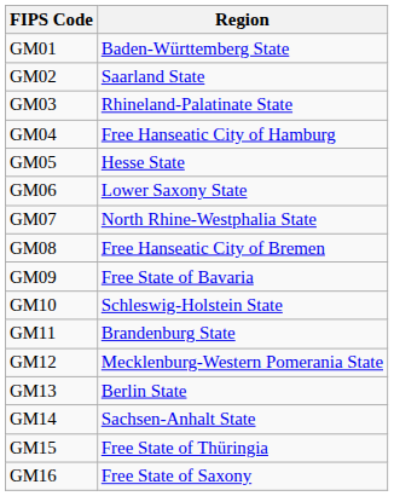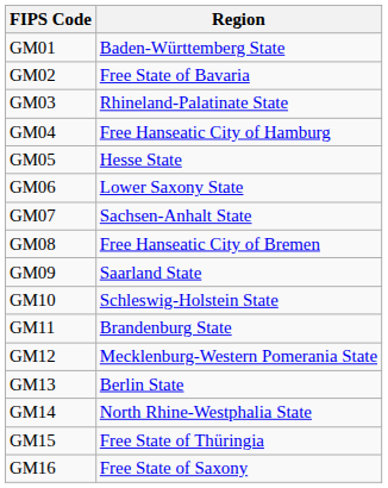GM02 | Region: Saarland State -> Free State of Bavaria
GM07 | Region: North Rhine-Westphalia State -> Sachsen-Anhalt State
GM09 | Region: Free State of Bavaria -> Saarland State
GM14 | Region: Sachsen-Anhalt State -> North Rhine-Westphalia State
